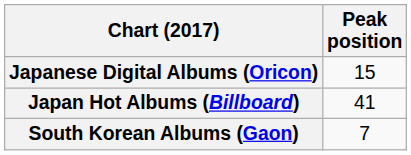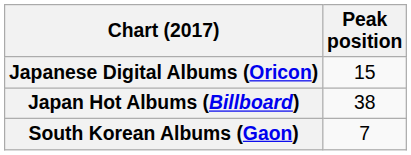Japan Hot Albums (Billboard) | Peak position: 41 -> 38
